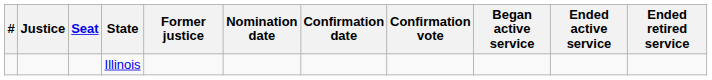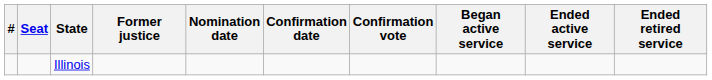- column: Justice
